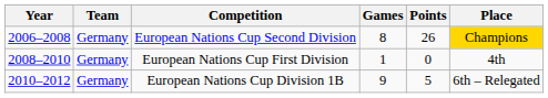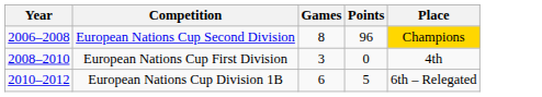- column: Team | Germany | Germany | Germany
European Nations Cup Second Division | Points: 26 -> 96
European Nations Cup First Division | Games: 1 -> 3
European Nations Cup Division 1B | Games: 9 -> 6
